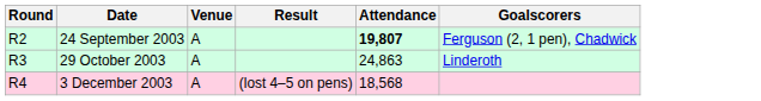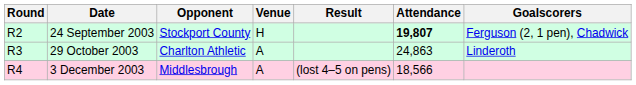+ column: Opponent | Stockport County | Charlton Athletic | Middlesbrough
24 September 2003 | Venue: A -> H
3 December 2003 | Attendance: 18,568 -> 18,566
